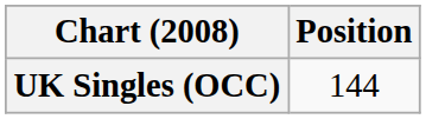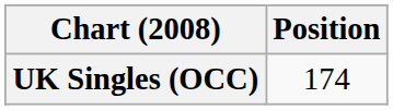UK Singles (OCC) | Position: 144 -> 174
